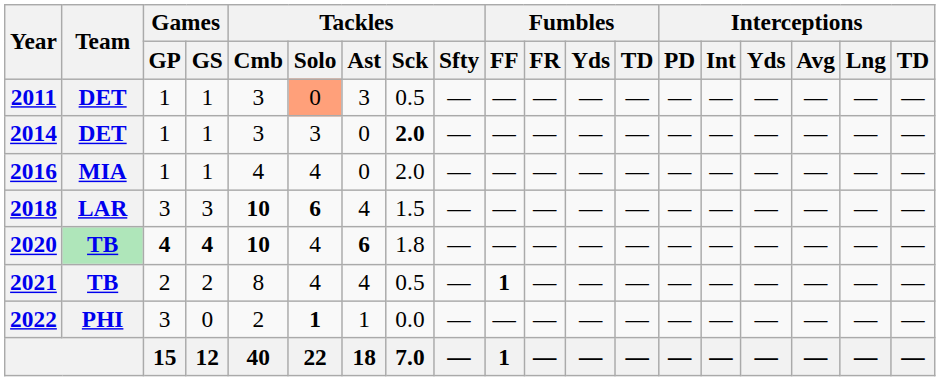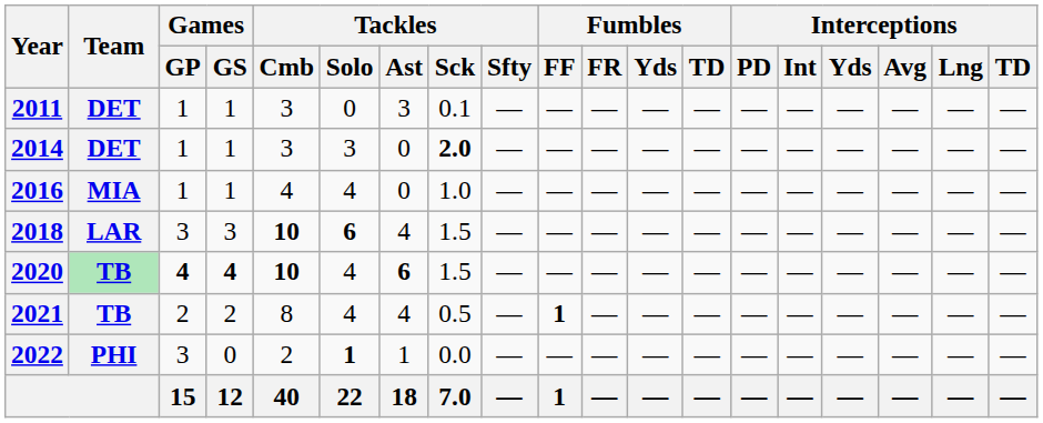2011 | Tackles / Solo: lightsalmon background -> no background
2011 | Tackles / Sck: 0.5 -> 0.1
2016 | Tackles / Sck: 2.0 -> 1.0
2020 | Tackles / Sck: 1.8 -> 1.5
